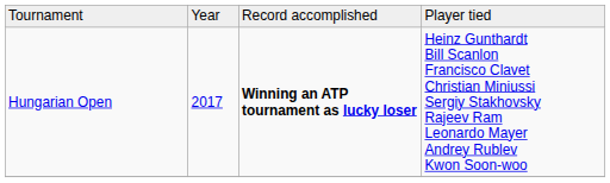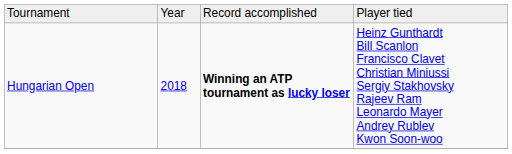Hungarian Open | column 2: 2017 -> 2018
